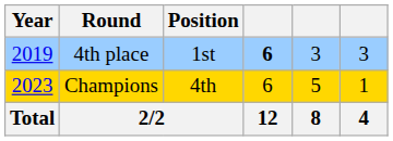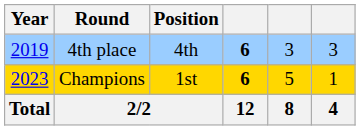4th place | Position: 1st -> 4th
Champions | Position: 4th -> 1st
Champions | column 4: normal -> bold
